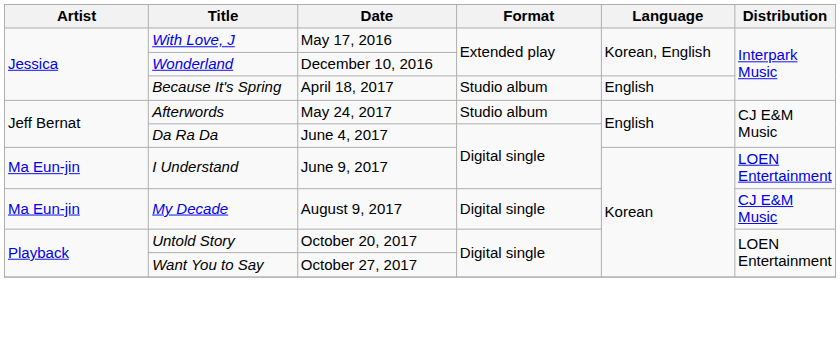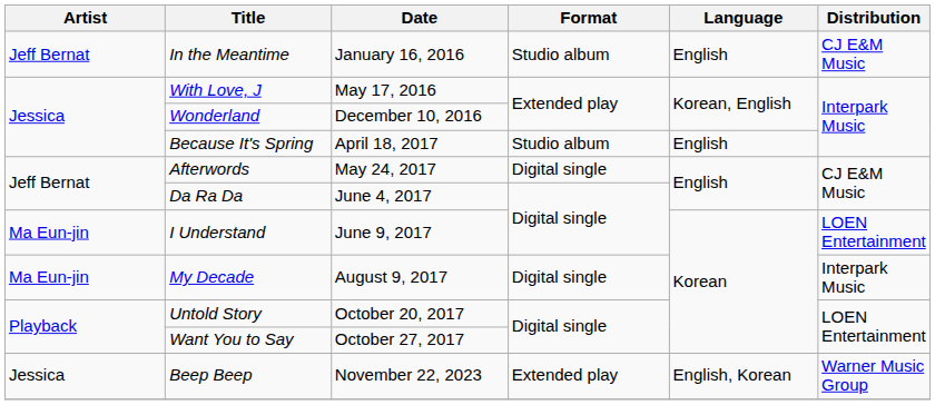+ row: Jeff Bernat | In the Meantime | January 16, 2016 | Studio album | English | CJ E&M Music
Afterwords | Format: Studio album -> Digital single
My Decade | Distribution: CJ E&M Music -> Interpark Music
+ row: Jessica | Beep Beep | November 22, 2023 | Extended play | English, Korean | Warner Music Group
